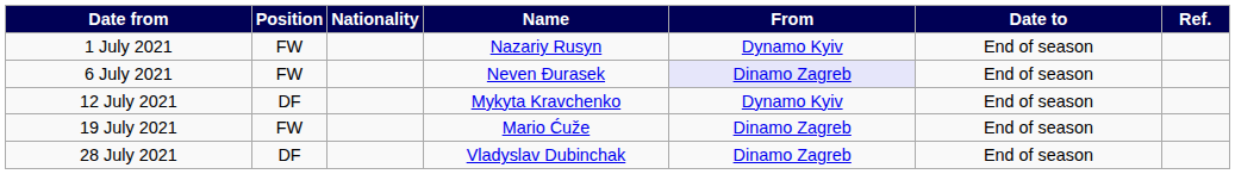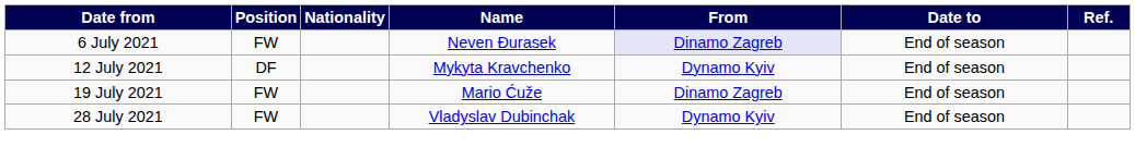- row: 1 July 2021 | FW | Nazariy Rusyn | Dynamo Kyiv | End of season
28 July 2021 | Position: DF -> FW
28 July 2021 | From: Dinamo Zagreb -> Dynamo Kyiv
